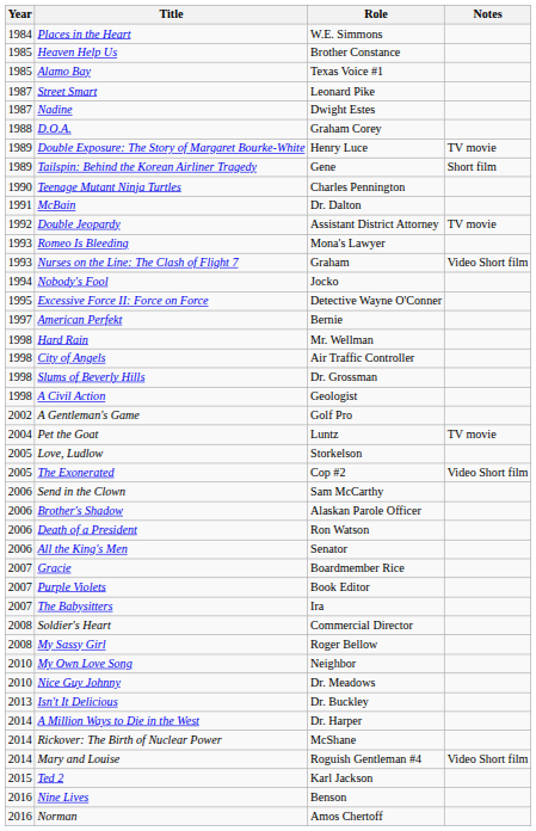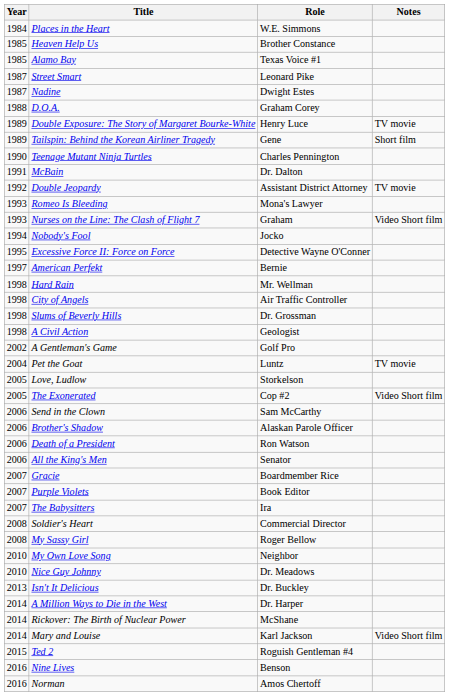Mary and Louise | Role: Roguish Gentleman #4 -> Karl Jackson
Ted 2 | Role: Karl Jackson -> Roguish Gentleman #4
